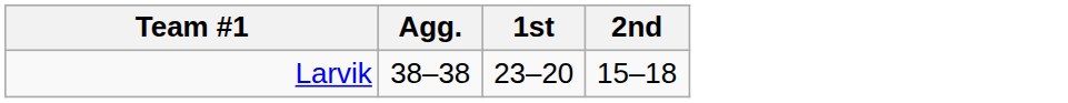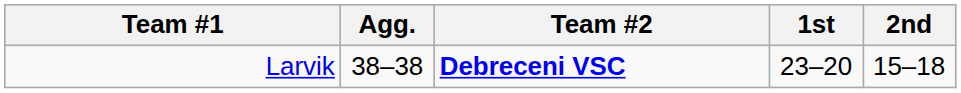+ column: Team #2 | Debreceni VSC
